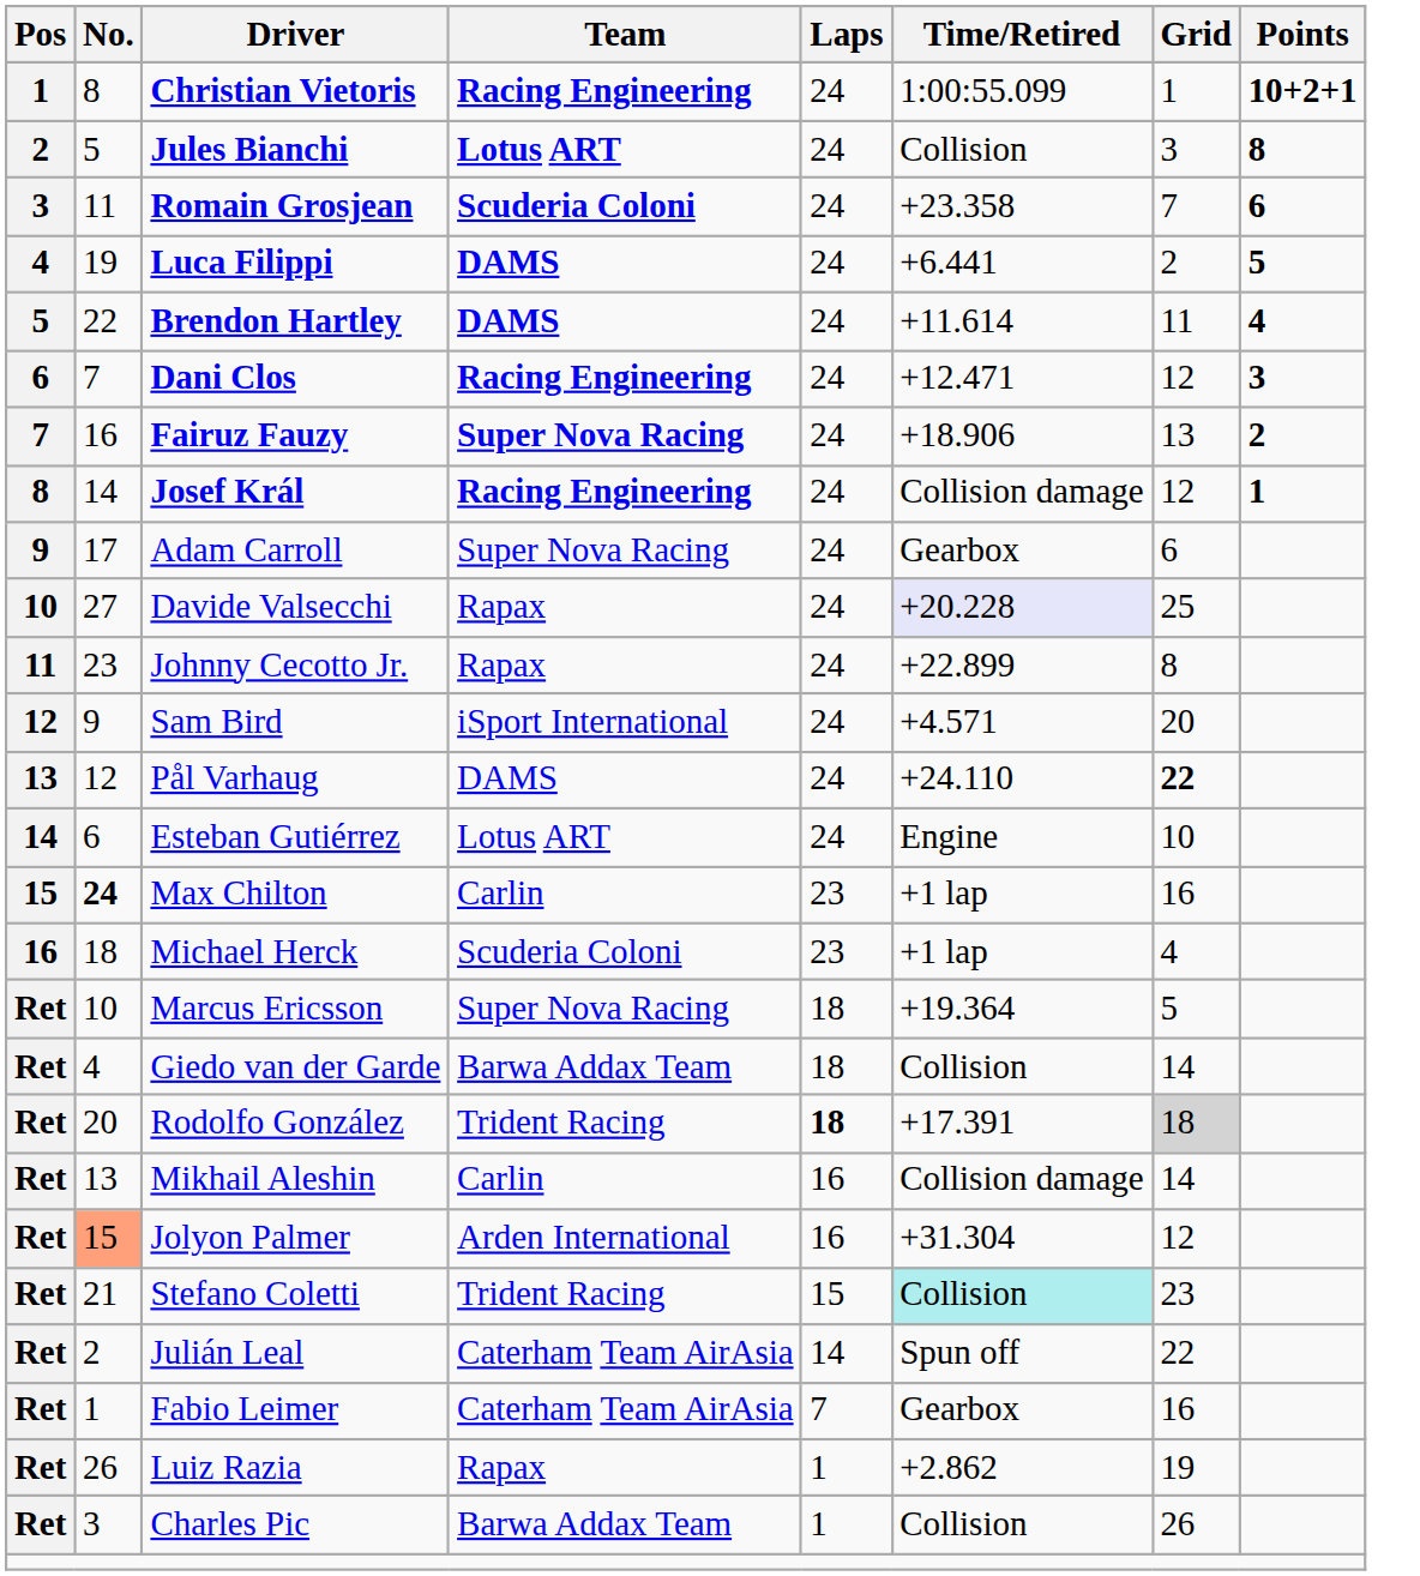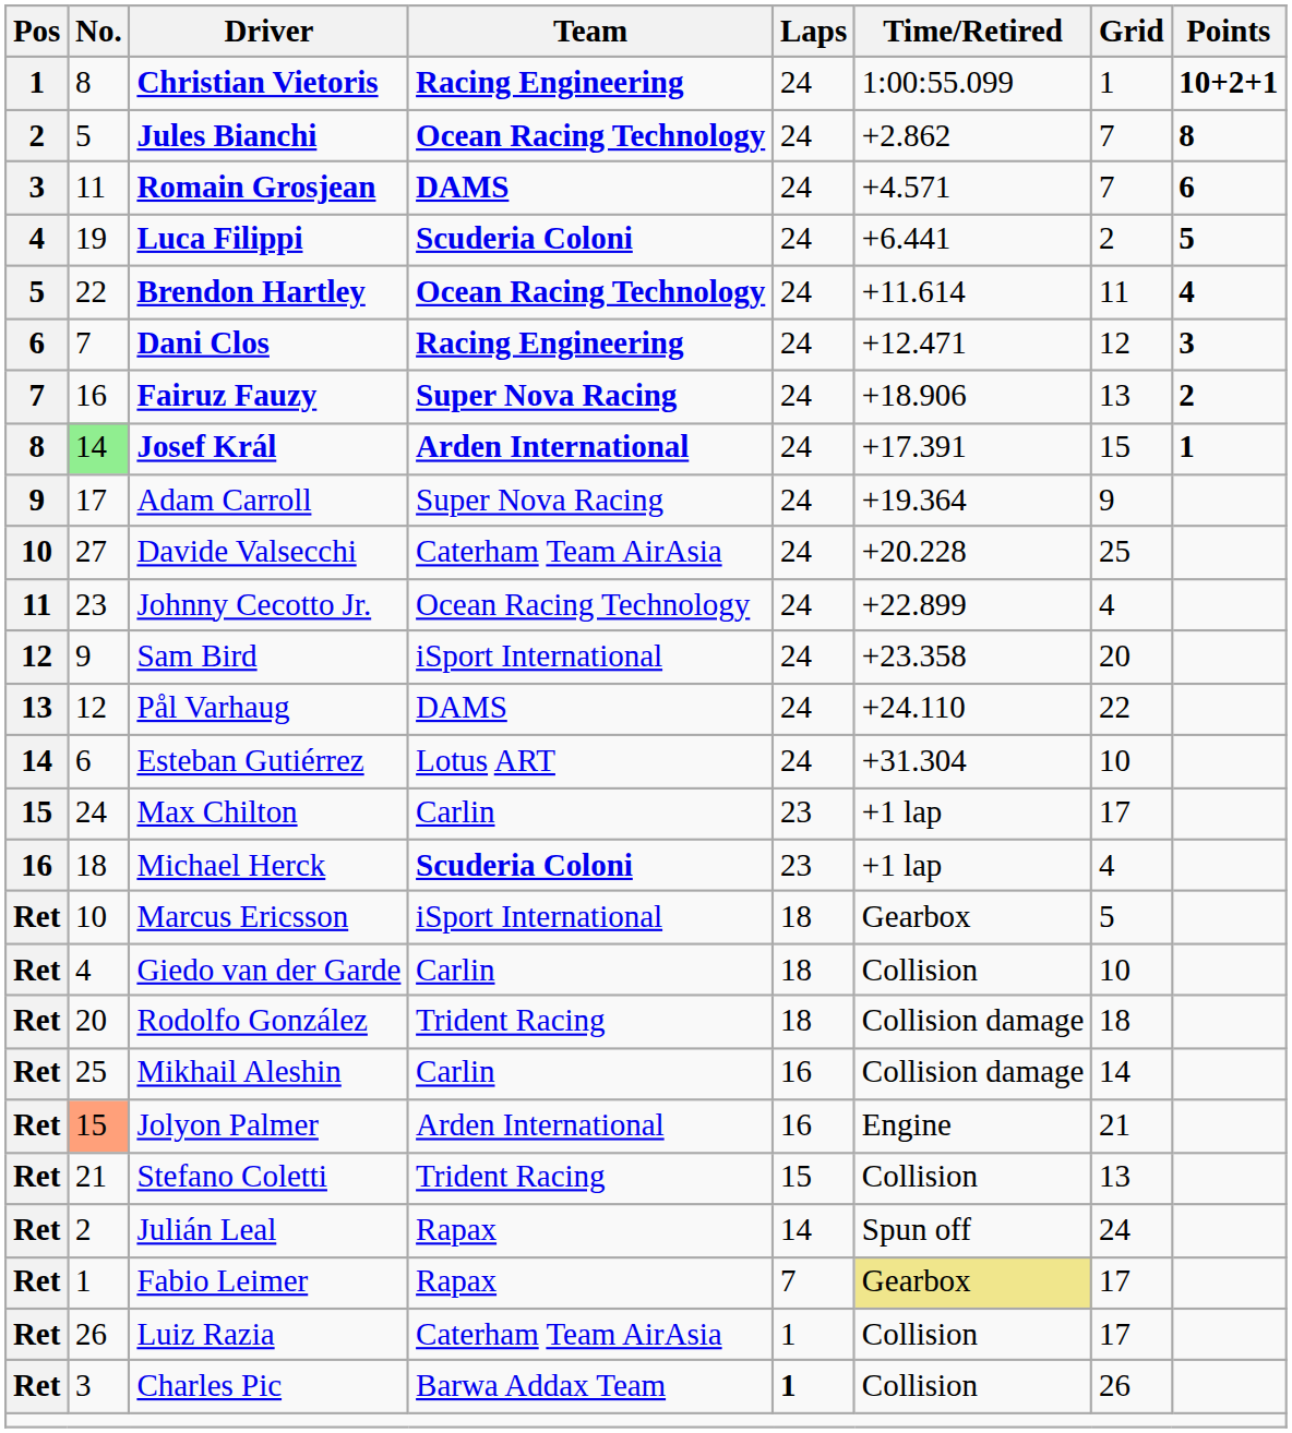Jules Bianchi | Team: Lotus ART -> Ocean Racing Technology
Jules Bianchi | Time/Retired: Collision -> +2.862
Jules Bianchi | Grid: 3 -> 7
Romain Grosjean | Team: Scuderia Coloni -> DAMS
Romain Grosjean | Time/Retired: +23.358 -> +4.571
Luca Filippi | Team: DAMS -> Scuderia Coloni
Brendon Hartley | Team: DAMS -> Ocean Racing Technology
Josef Král | No.: no background -> lightgreen background
Josef Král | Team: Racing Engineering -> Arden International
Josef Král | Time/Retired: Collision damage -> +17.391
Josef Král | Grid: 12 -> 15
Adam Carroll | Time/Retired: Gearbox -> +19.364
Adam Carroll | Grid: 6 -> 9
Davide Valsecchi | Team: Rapax -> Caterham Team AirAsia
Davide Valsecchi | Time/Retired: lavender background -> no background
Johnny Cecotto Jr. | Team: Rapax -> Ocean Racing Technology
Johnny Cecotto Jr. | Grid: 8 -> 4
Sam Bird | Time/Retired: +4.571 -> +23.358
Pål Varhaug | Grid: bold -> normal
Esteban Gutiérrez | Time/Retired: Engine -> +31.304
Max Chilton | No.: bold -> normal
Max Chilton | Grid: 16 -> 17
Michael Herck | Team: normal -> bold
Marcus Ericsson | Team: Super Nova Racing -> iSport International
Marcus Ericsson | Time/Retired: +19.364 -> Gearbox
Giedo van der Garde | Team: Barwa Addax Team -> Carlin
Giedo van der Garde | Grid: 14 -> 10
Rodolfo González | Laps: bold -> normal
Rodolfo González | Time/Retired: +17.391 -> Collision damage
Rodolfo González | Grid: lightgrey background -> no background
Mikhail Aleshin | No.: 13 -> 25
Jolyon Palmer | Time/Retired: +31.304 -> Engine
Jolyon Palmer | Grid: 12 -> 21
Stefano Coletti | Time/Retired: paleturquoise background -> no background
Stefano Coletti | Grid: 23 -> 13
Julián Leal | Team: Caterham Team AirAsia -> Rapax
Julián Leal | Grid: 22 -> 24
Fabio Leimer | Team: Caterham Team AirAsia -> Rapax
Fabio Leimer | Time/Retired: no background -> khaki background
Fabio Leimer | Grid: 16 -> 17
Luiz Razia | Team: Rapax -> Caterham Team AirAsia
Luiz Razia | Time/Retired: +2.862 -> Collision
Luiz Razia | Grid: 19 -> 17
Charles Pic | Laps: normal -> bold
